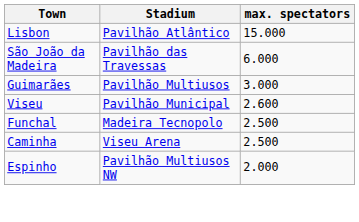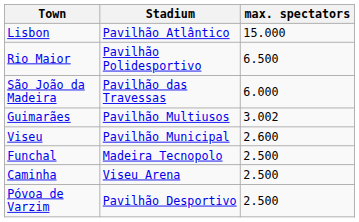+ row: Rio Maior | Pavilhão Polidesportivo | 6.500
Guimarães | max. spectators: 3.000 -> 3.002
+ row: Póvoa de Varzim | Pavilhão Desportivo | 2.500
- row: Espinho | Pavilhão Multiusos NW | 2.000
